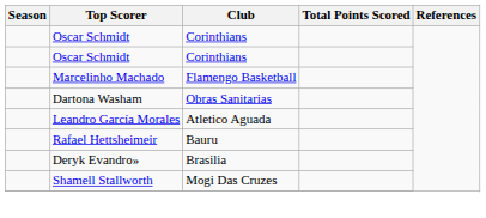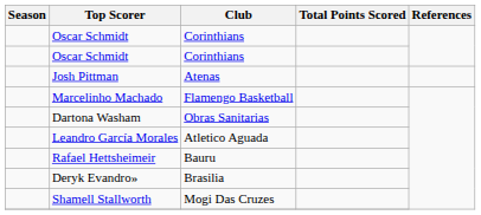+ row: Josh Pittman | Atenas
